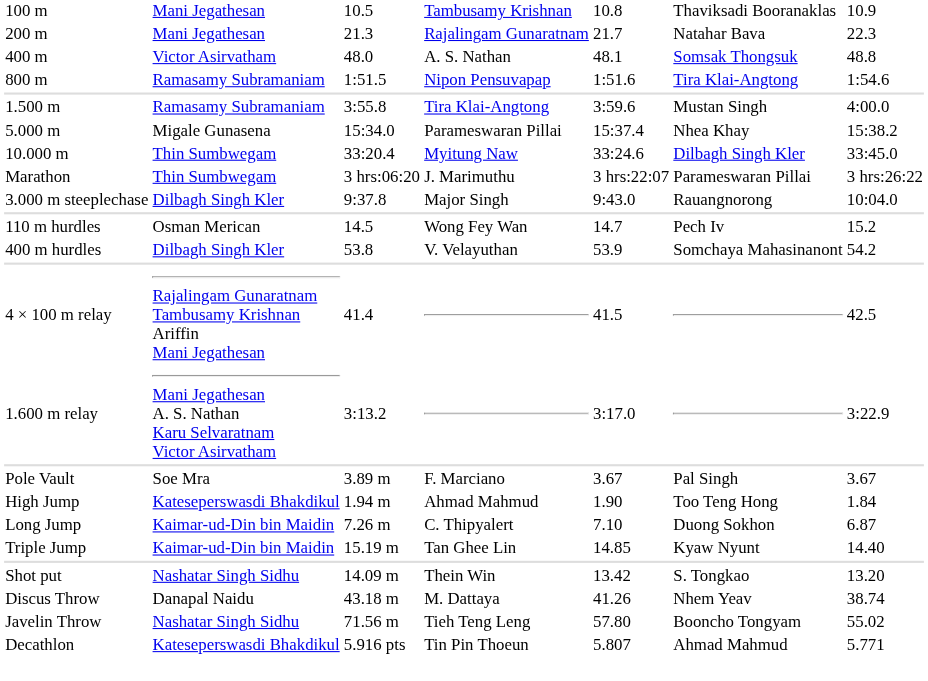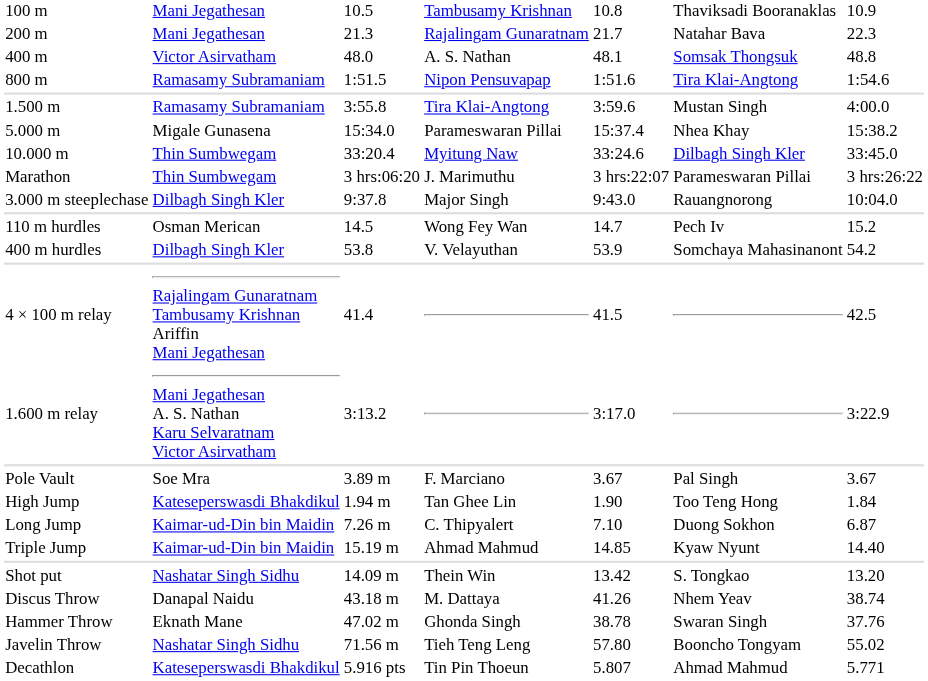High Jump | column 4: Ahmad Mahmud -> Tan Ghee Lin
Triple Jump | column 4: Tan Ghee Lin -> Ahmad Mahmud
+ row: Hammer Throw | Eknath Mane | 47.02 m | Ghonda Singh | 38.78 | Swaran Singh | 37.76
